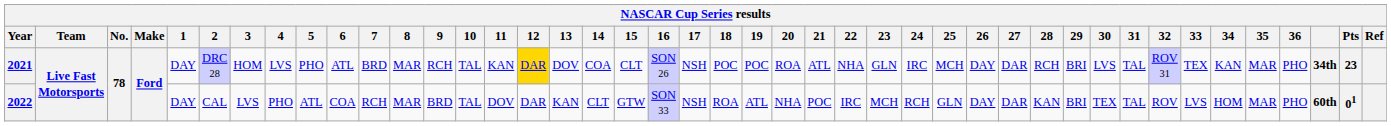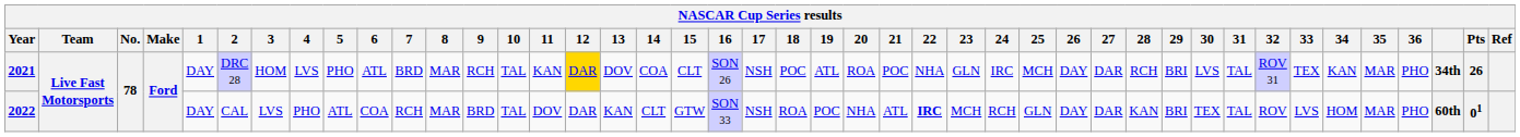2021 | 19: POC -> ATL
2021 | 21: ATL -> POC
2021 | Pts: 23 -> 26
2022 | 19: ATL -> POC
2022 | 21: POC -> ATL
2022 | 22: normal -> bold
